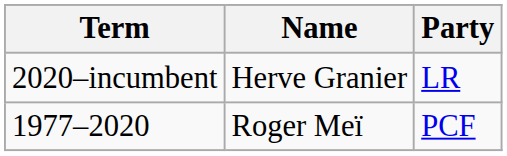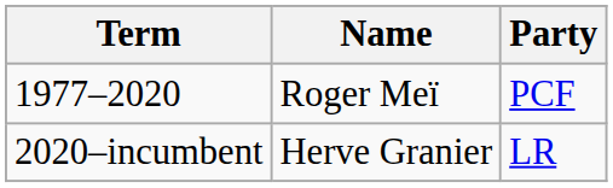rows swapped: 1977–2020 <-> 2020–incumbent
